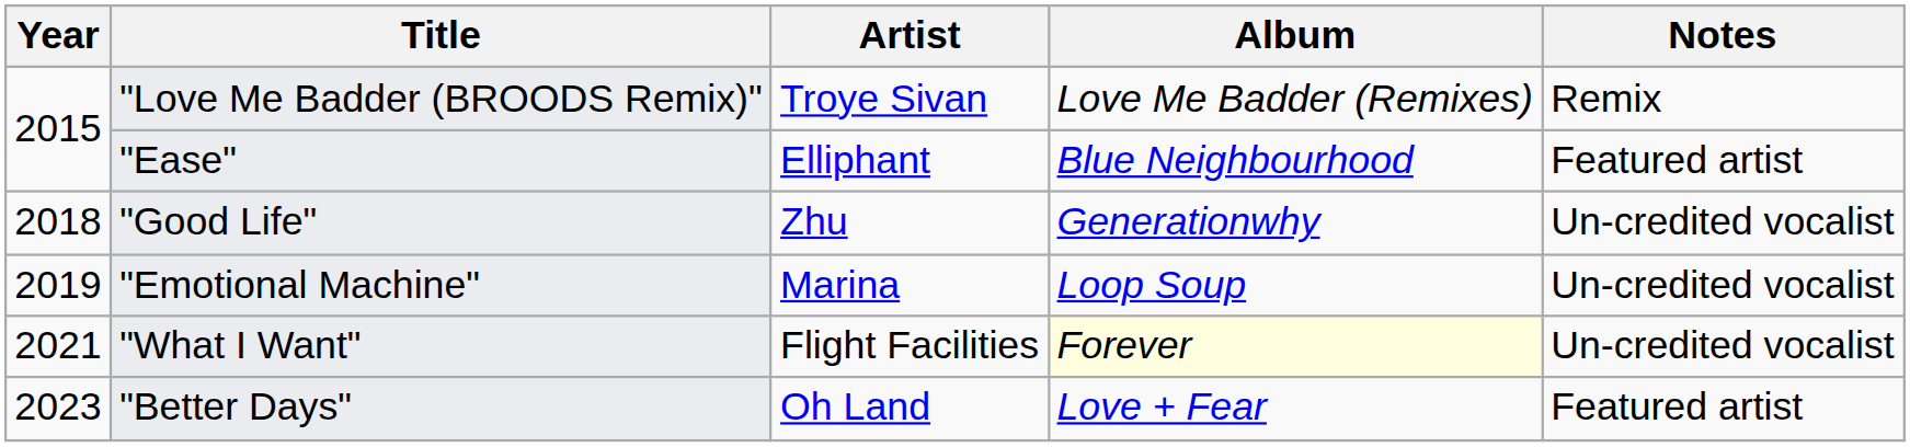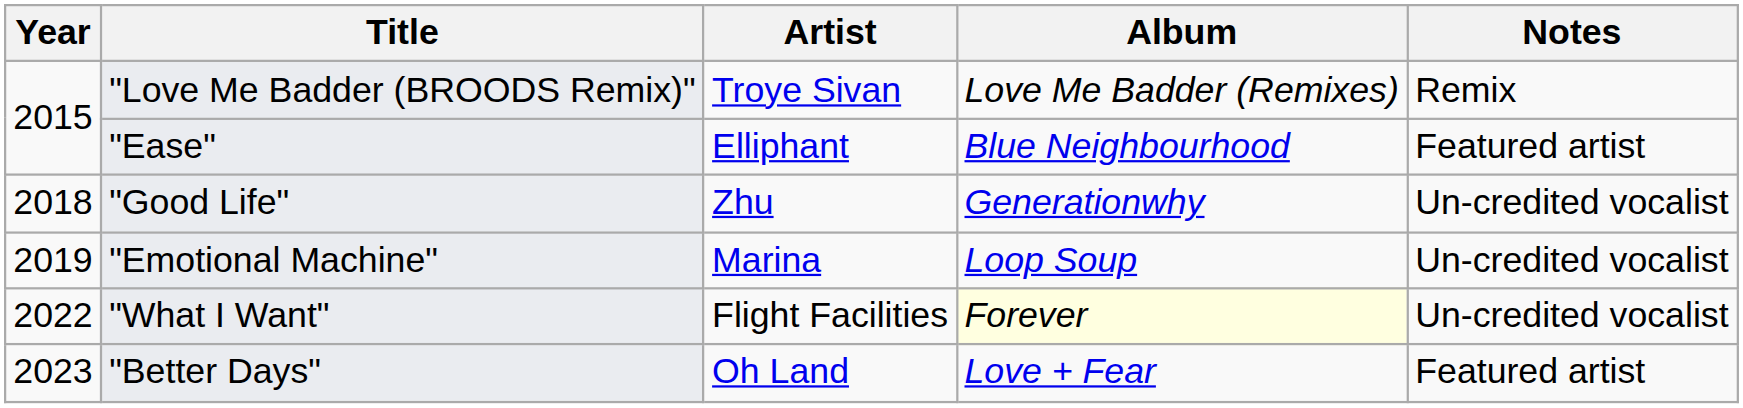"What I Want" | Year: 2021 -> 2022
